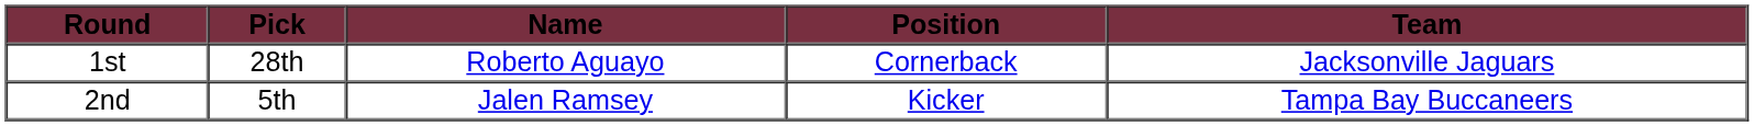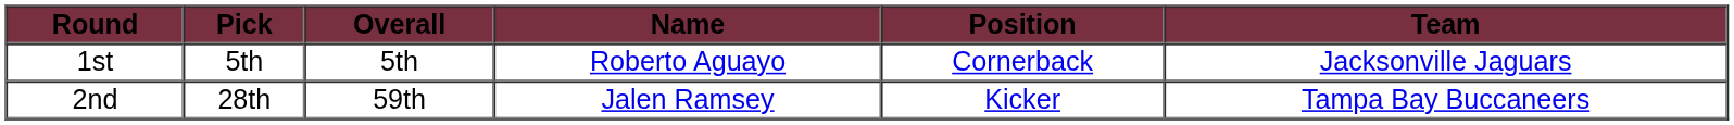+ column: Overall | 5th | 59th
1st | Pick: 28th -> 5th
2nd | Pick: 5th -> 28th
